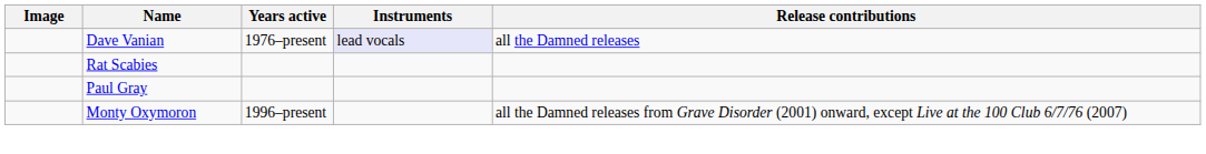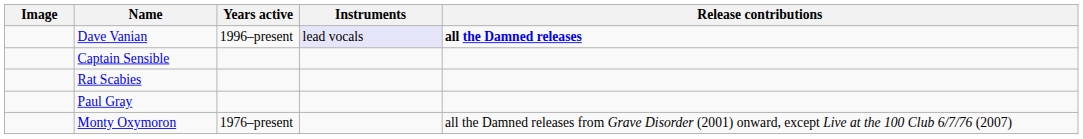Dave Vanian | Years active: 1976–present -> 1996–present
Dave Vanian | Release contributions: normal -> bold
+ row: Captain Sensible
Monty Oxymoron | Years active: 1996–present -> 1976–present
